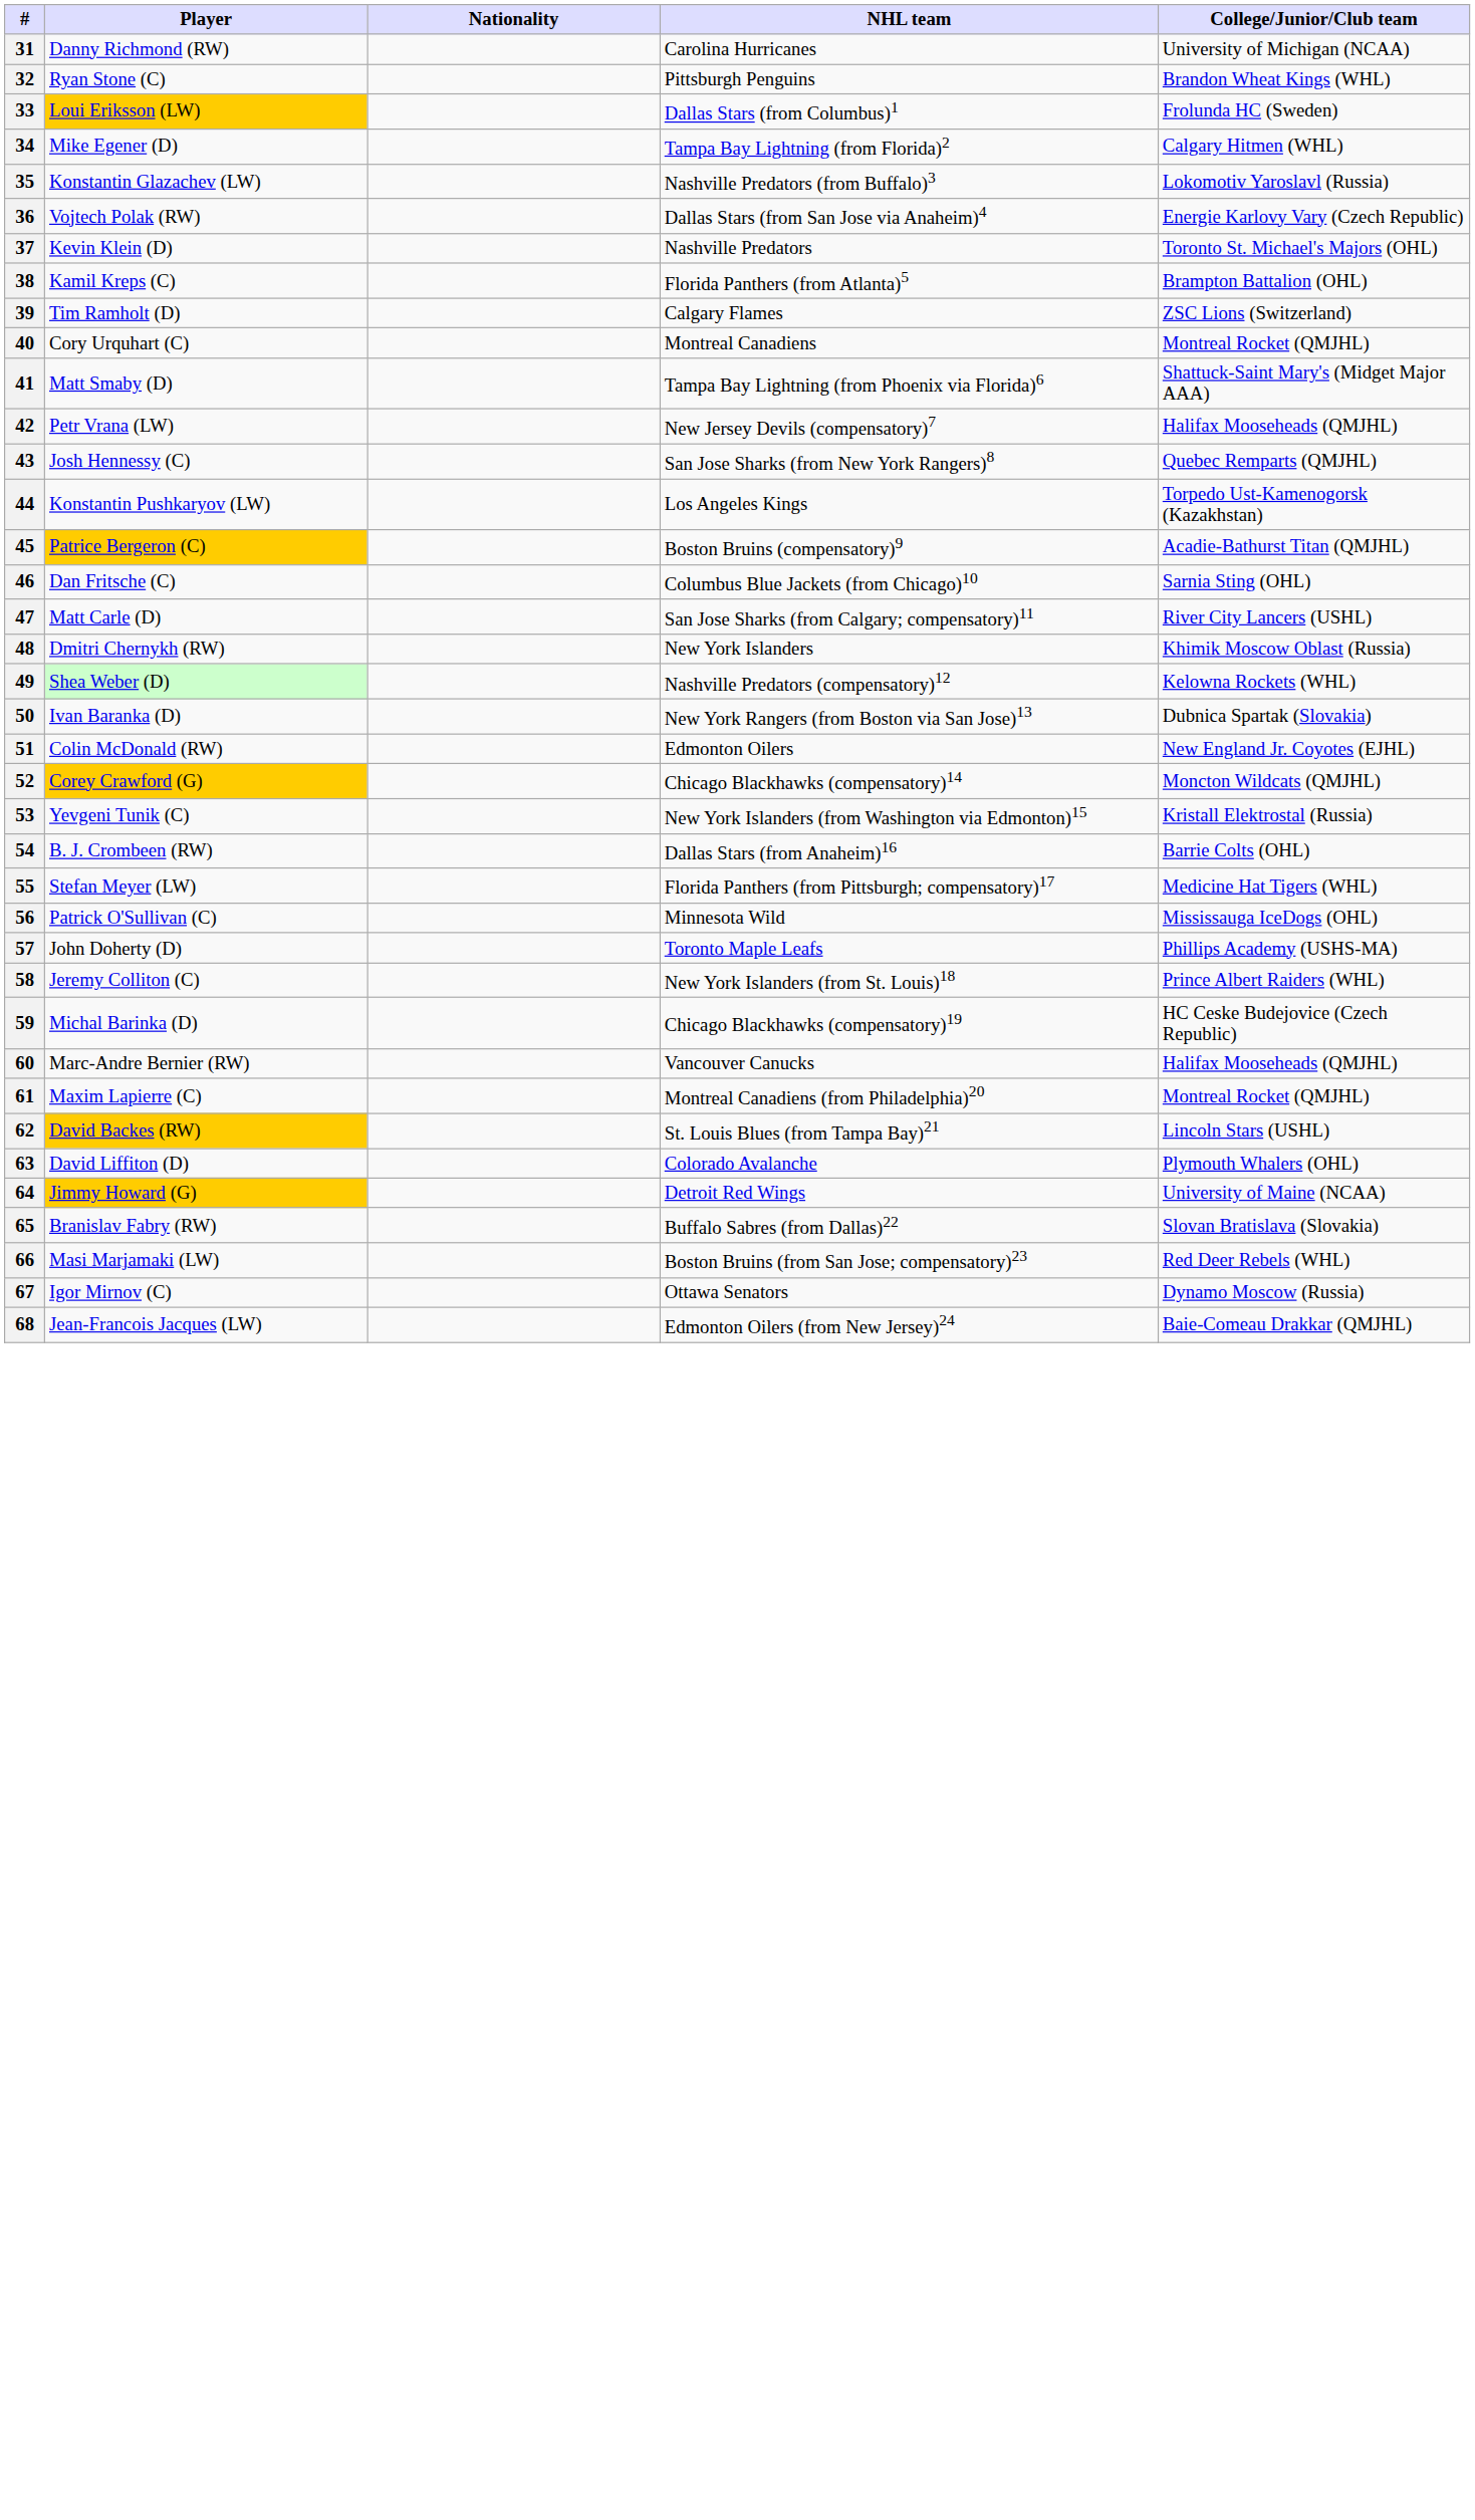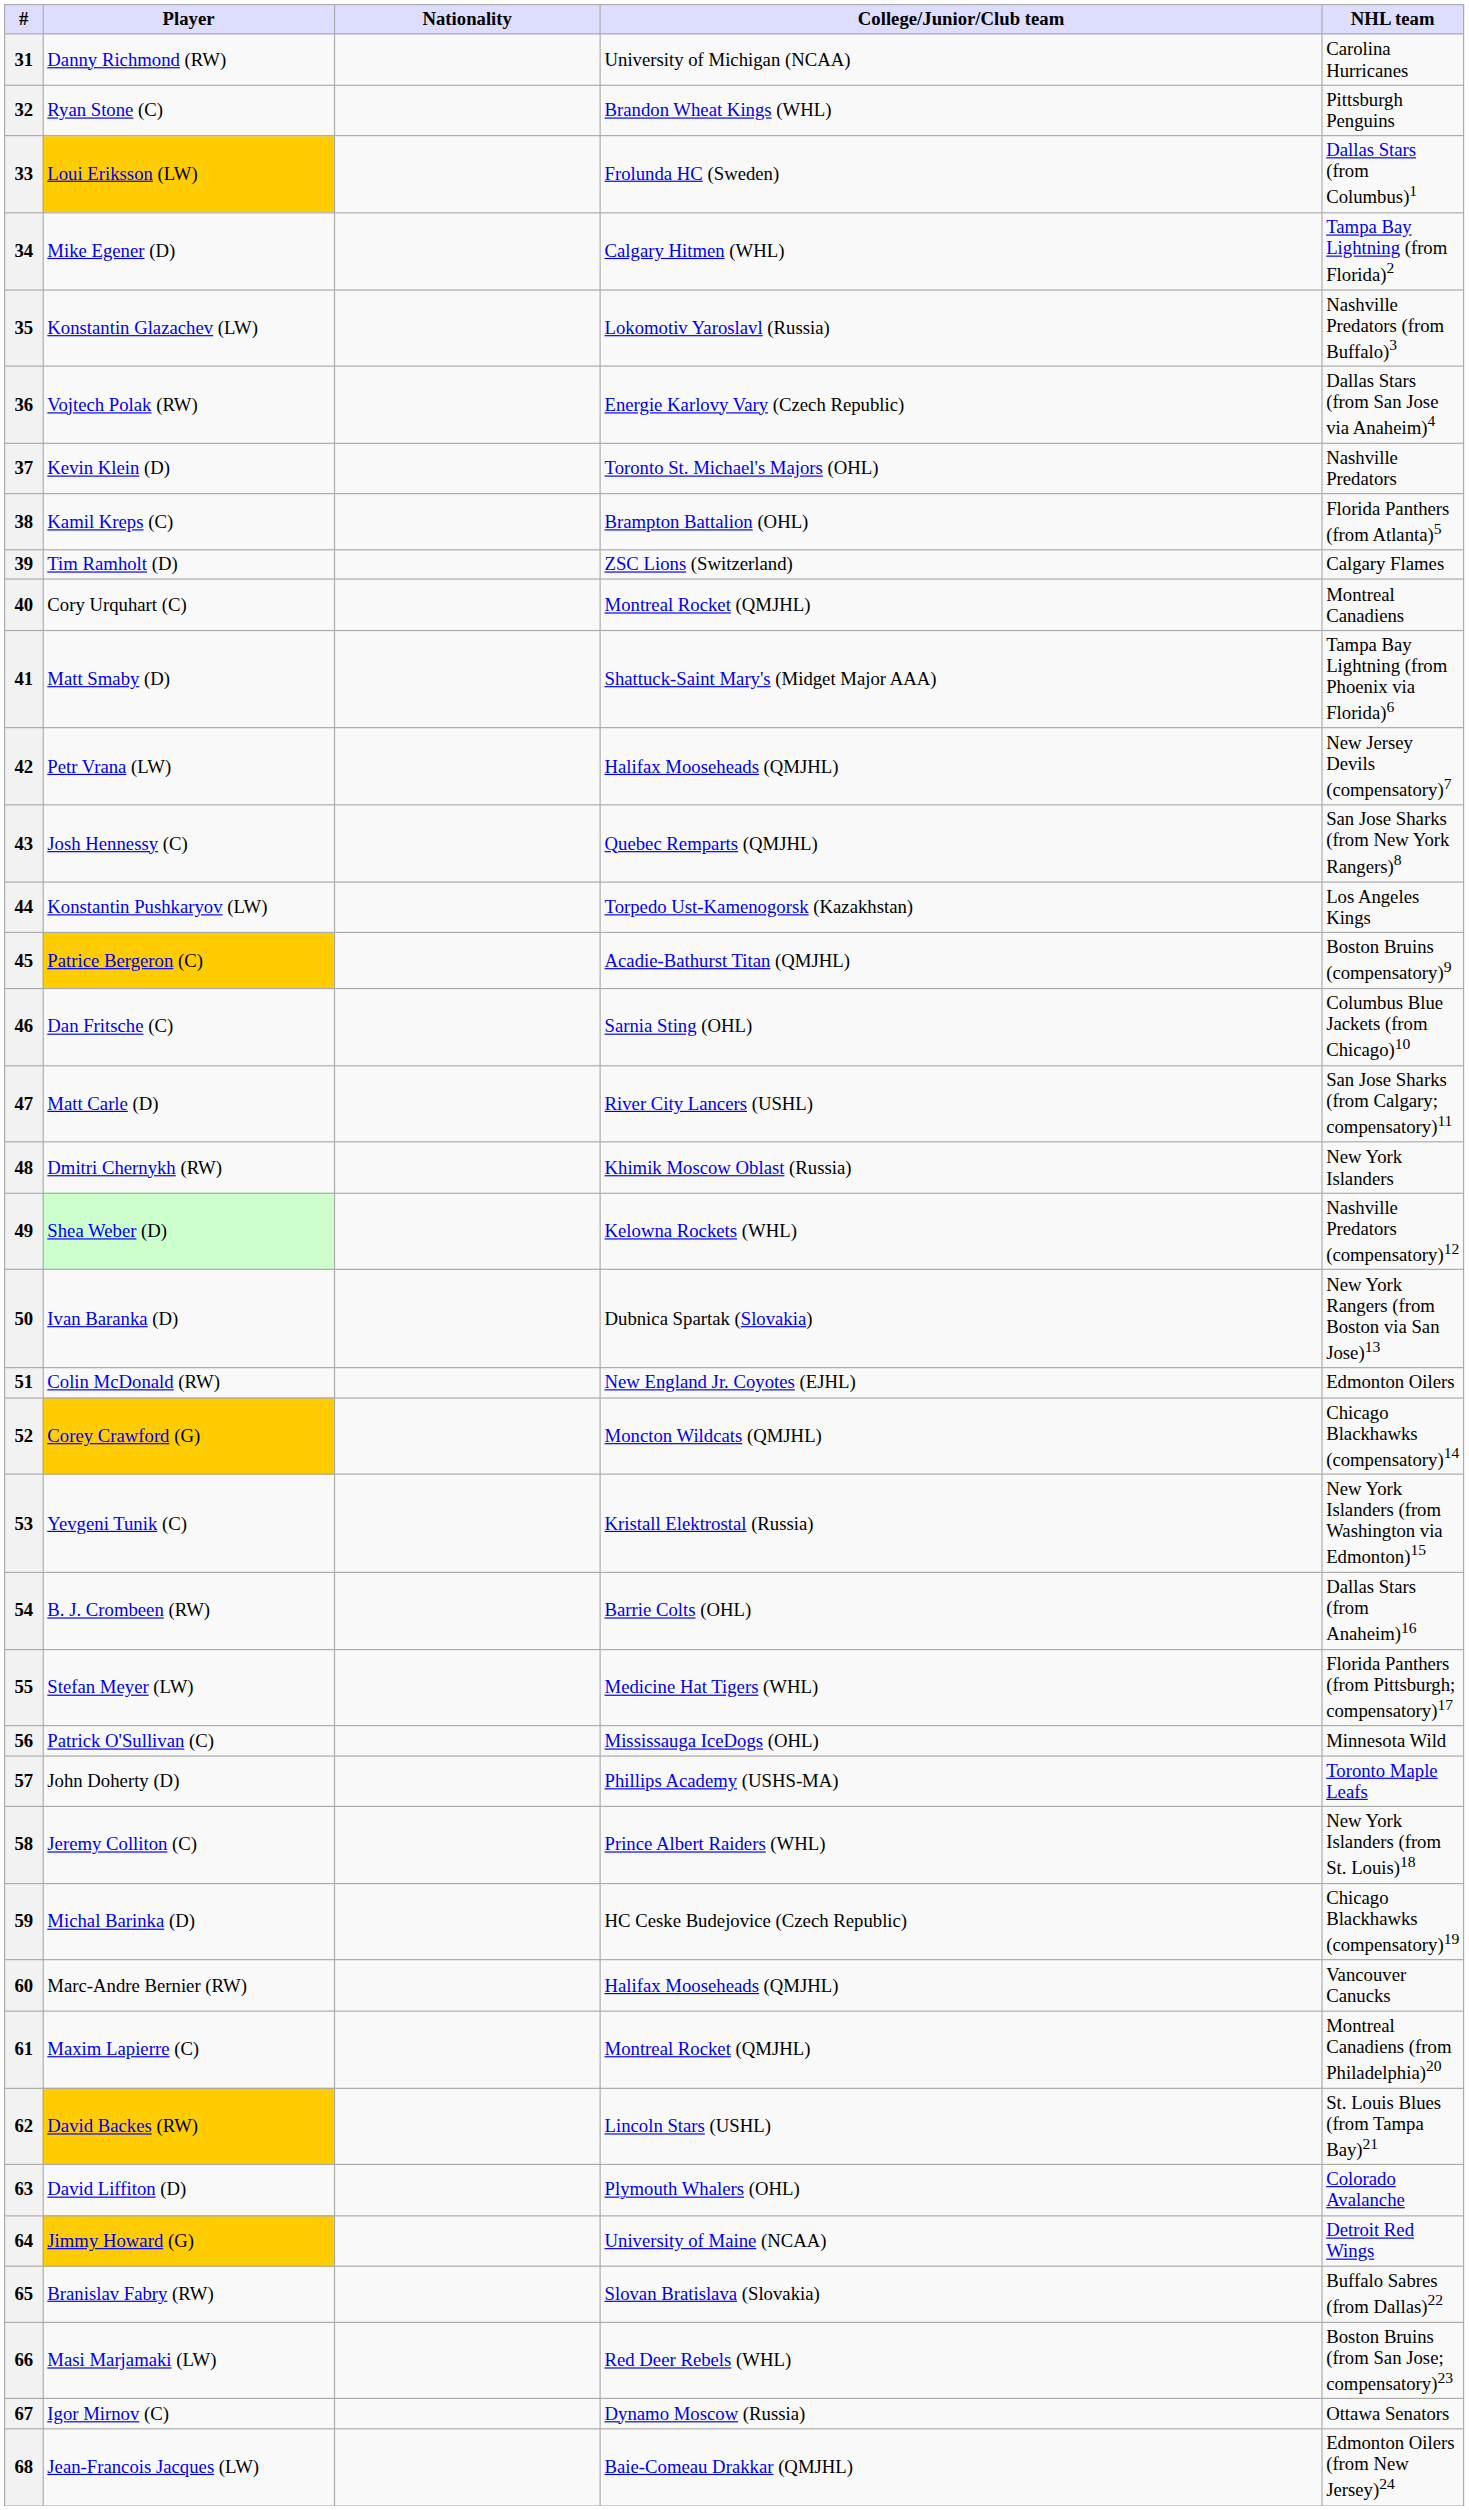columns swapped: NHL team <-> College/Junior/Club team
